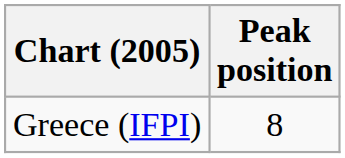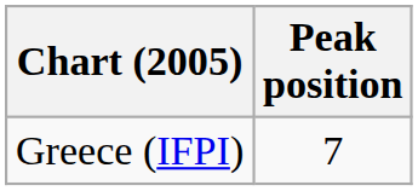Greece (IFPI) | Peak position: 8 -> 7
